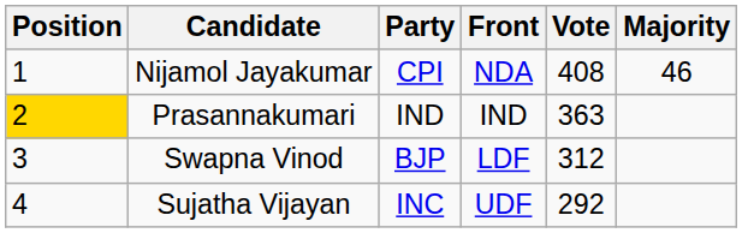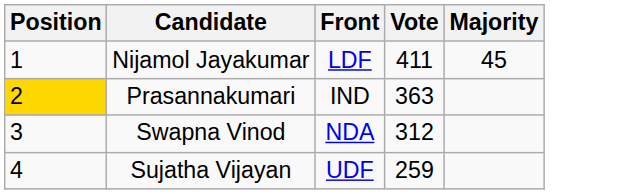- column: Party | CPI | IND | BJP | INC
Nijamol Jayakumar | Front: NDA -> LDF
Nijamol Jayakumar | Vote: 408 -> 411
Nijamol Jayakumar | Majority: 46 -> 45
Swapna Vinod | Front: LDF -> NDA
Sujatha Vijayan | Vote: 292 -> 259
